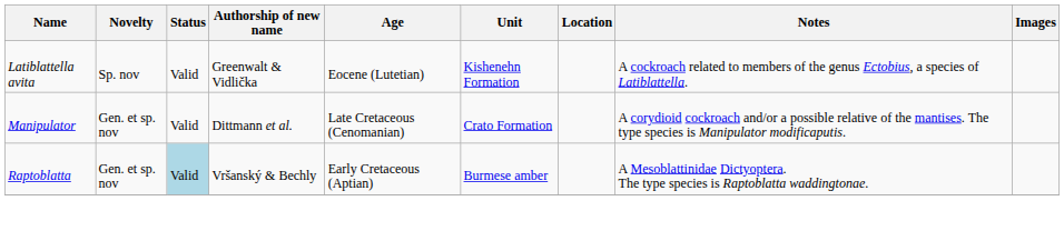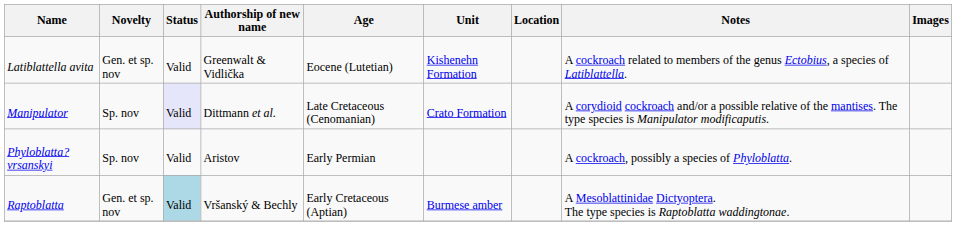Latiblattella avita | Novelty: Sp. nov -> Gen. et sp. nov
Manipulator | Novelty: Gen. et sp. nov -> Sp. nov
Manipulator | Status: no background -> lavender background
+ row: Phyloblatta? vrsanskyi | Sp. nov | Valid | Aristov | Early Permian | A cockroach, possibly a species of Phyloblatta.
